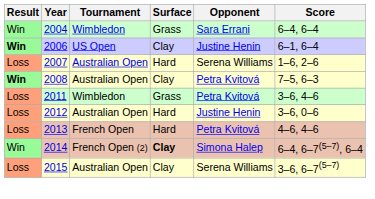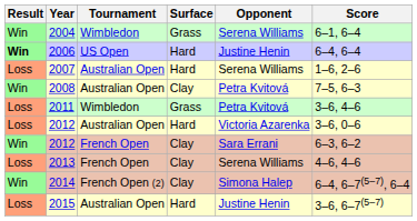2004 | Opponent: Sara Errani -> Serena Williams
2004 | Score: 6–4, 6–4 -> 6–1, 6–4
2006 | Surface: Clay -> Hard
2006 | Score: 6–1, 6–4 -> 6–4, 6–4
2008 | Result: bold -> normal
2012 / Australian Open | Opponent: Justine Henin -> Victoria Azarenka
+ row: Win | 2012 | French Open | Clay | Sara Errani | 6–3, 6–2
2013 | Surface: Hard -> Clay
2013 | Opponent: Petra Kvitová -> Serena Williams
2014 | Surface: bold -> normal
2015 | Surface: Clay -> Hard
2015 | Opponent: Serena Williams -> Justine Henin
